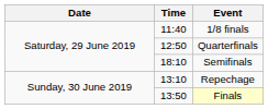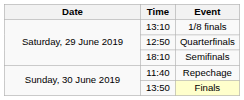1/8 finals | Time: 11:40 -> 13:10
Repechage | Time: 13:10 -> 11:40
